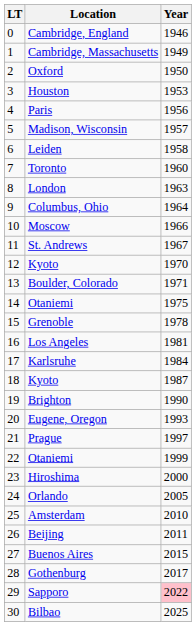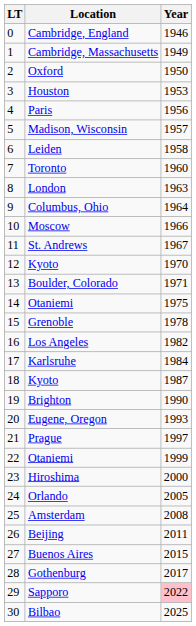Los Angeles | Year: 1981 -> 1982
Amsterdam | Year: 2010 -> 2008
